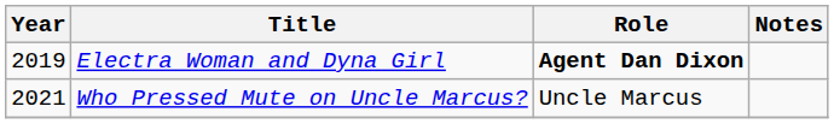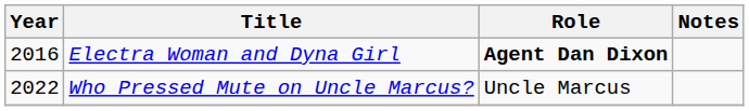Electra Woman and Dyna Girl | Year: 2019 -> 2016
Who Pressed Mute on Uncle Marcus? | Year: 2021 -> 2022
